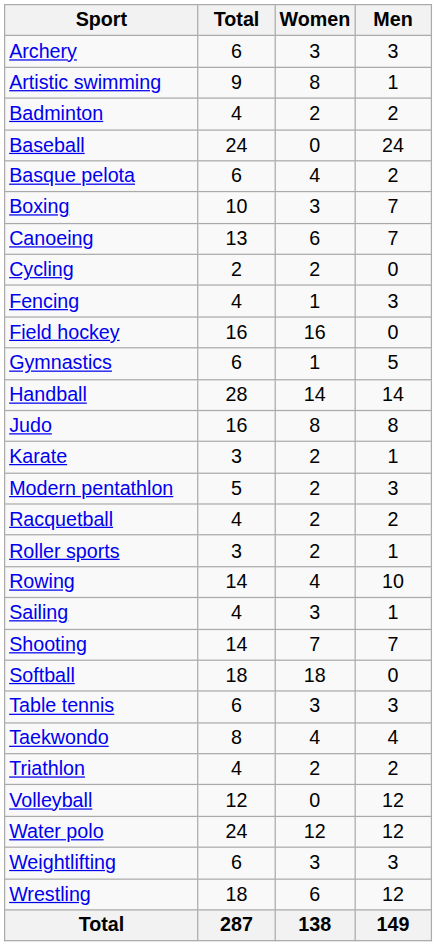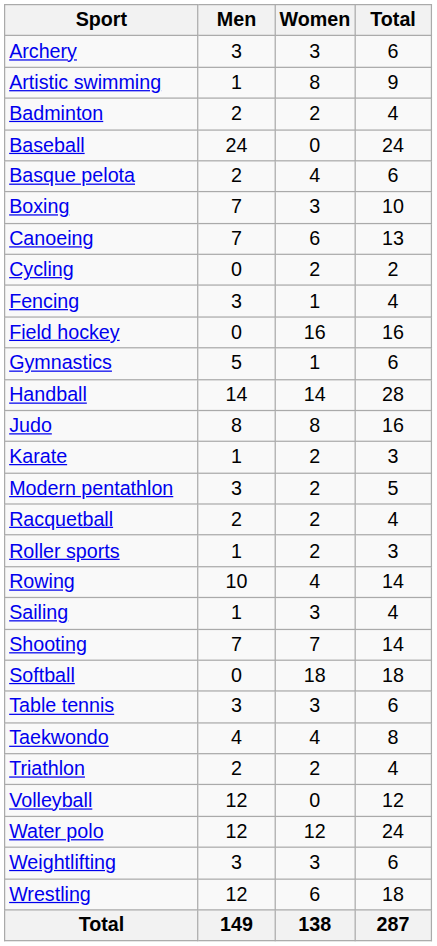columns swapped: Men <-> Total
